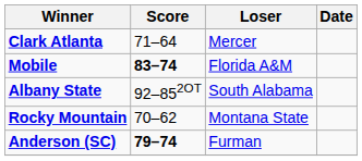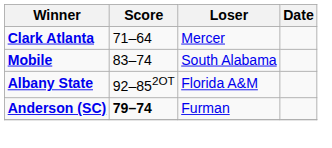Mobile | Score: bold -> normal
Mobile | Loser: Florida A&M -> South Alabama
Albany State | Loser: South Alabama -> Florida A&M
- row: Rocky Mountain | 70–62 | Montana State
